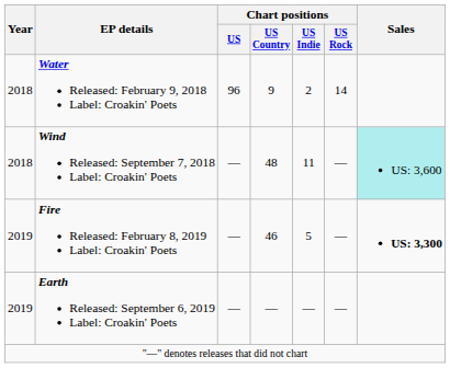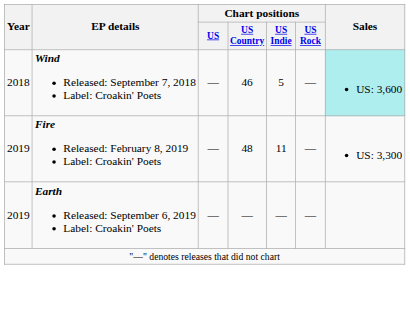- row: 2018 | Water Released: February 9, 2018 Label: Croakin' Poets | 96 | 9 | 2 | 14
Wind Released: September 7, 2018 Label: Croakin' Poets | Chart positions / US Country: 48 -> 46
Wind Released: September 7, 2018 Label: Croakin' Poets | Chart positions / US Indie: 11 -> 5
Fire Released: February 8, 2019 Label: Croakin' Poets | Chart positions / US Country: 46 -> 48
Fire Released: February 8, 2019 Label: Croakin' Poets | Chart positions / US Indie: 5 -> 11
Fire Released: February 8, 2019 Label: Croakin' Poets | Sales: bold -> normal
